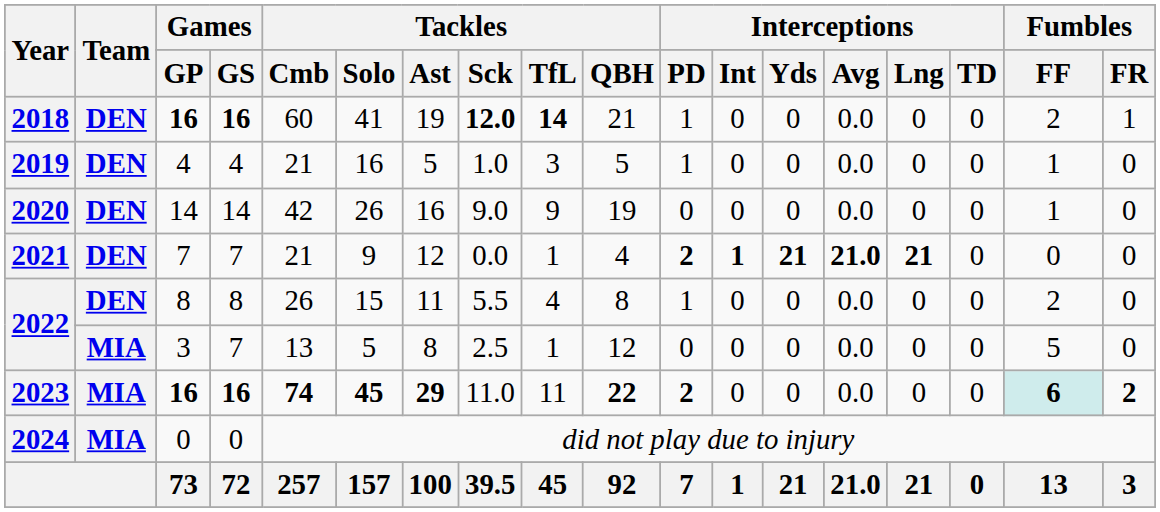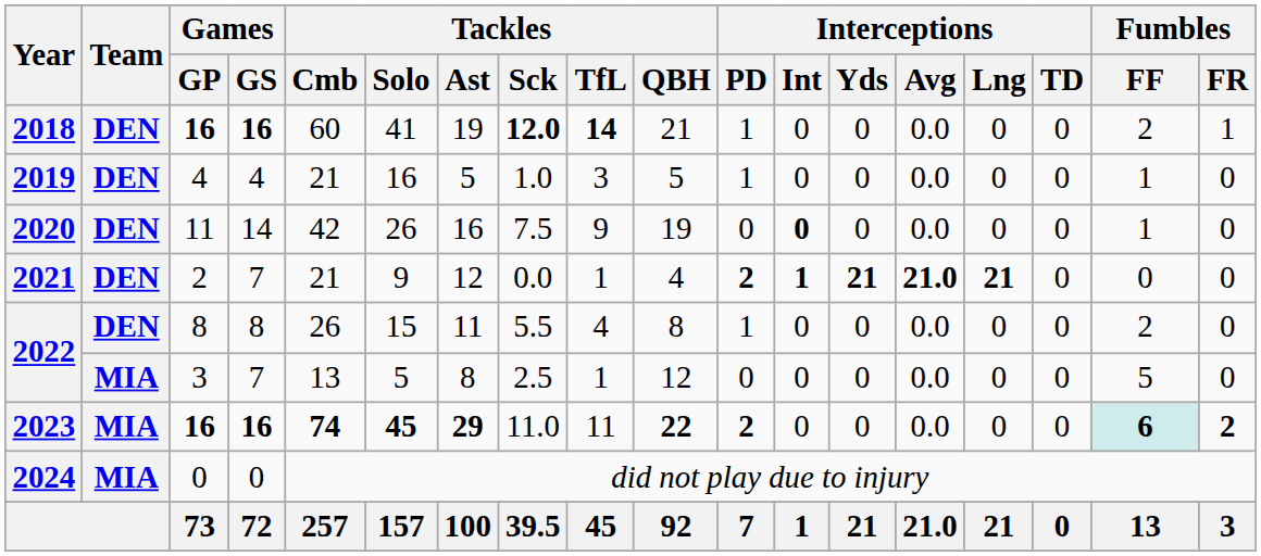2020 | Games / GP: 14 -> 11
2020 | Tackles / Sck: 9.0 -> 7.5
2020 | Interceptions / Int: normal -> bold
2021 | Games / GP: 7 -> 2
